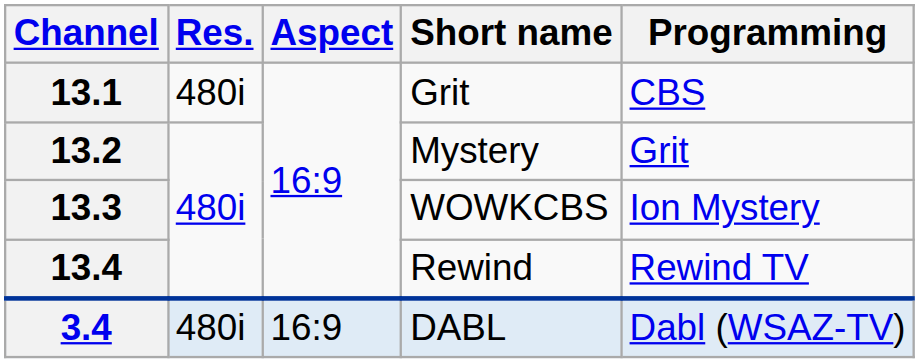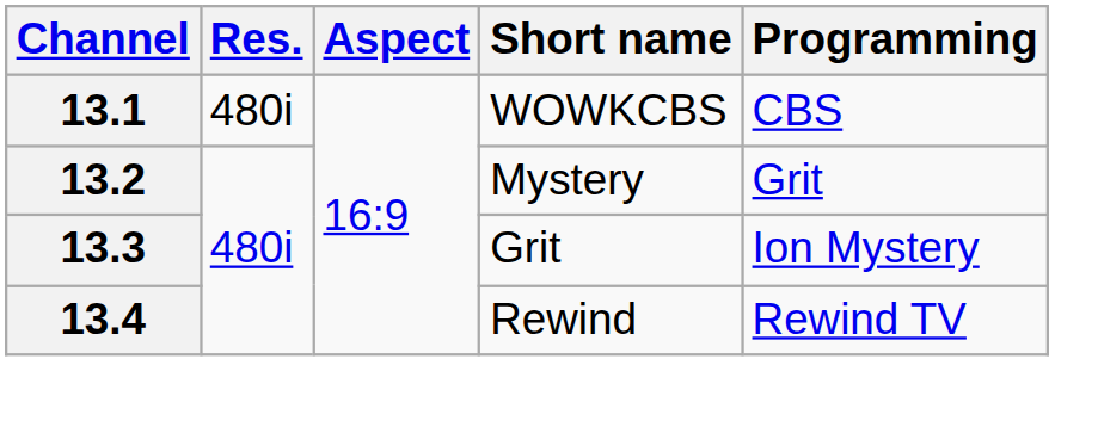13.1 | Short name: Grit -> WOWKCBS
13.3 | Short name: WOWKCBS -> Grit
- row: 3.4 | 480i | 16:9 | DABL | Dabl (WSAZ-TV)
